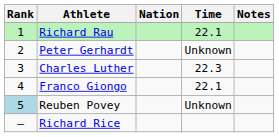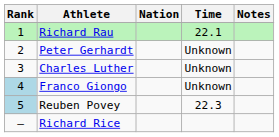Charles Luther | Time: 22.3 -> Unknown
Franco Giongo | Rank: no background -> lightblue background
Franco Giongo | Time: 22.1 -> Unknown
Reuben Povey | Time: Unknown -> 22.3
